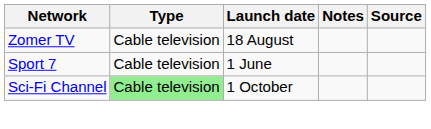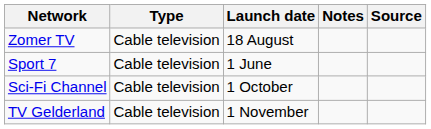Sci-Fi Channel | Type: lightgreen background -> no background
+ row: TV Gelderland | Cable television | 1 November
